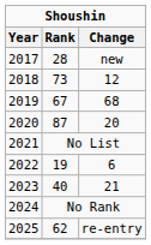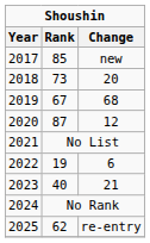2017 | Rank: 28 -> 85
2018 | Change: 12 -> 20
2020 | Change: 20 -> 12
